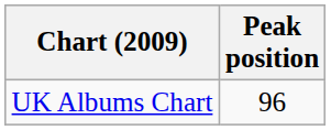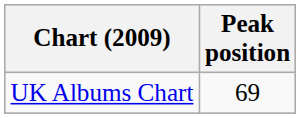UK Albums Chart | Peak position: 96 -> 69
